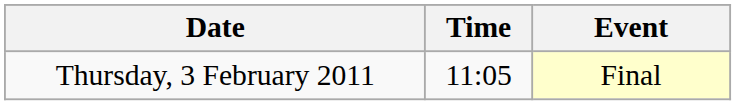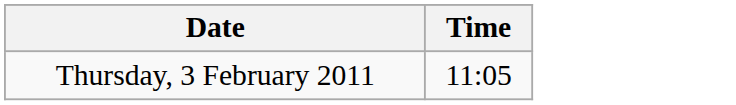- column: Event | Final
